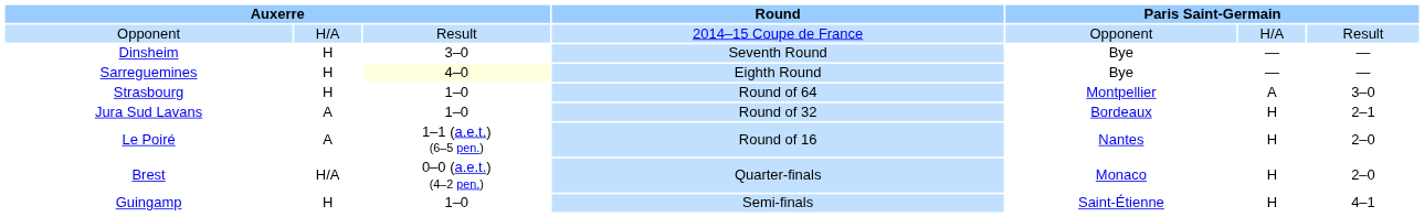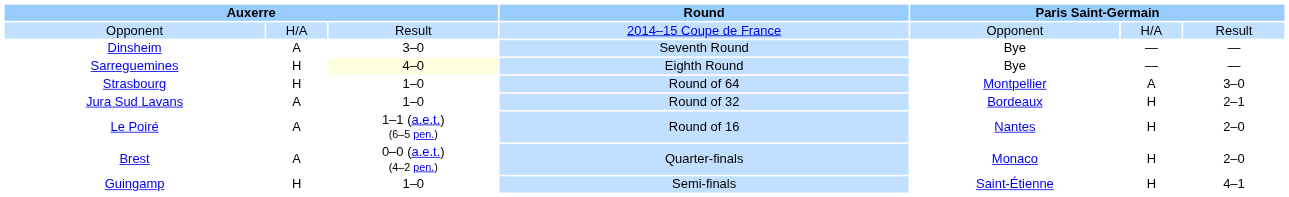Dinsheim | column 2: H -> A
Brest | column 2: H/A -> A
